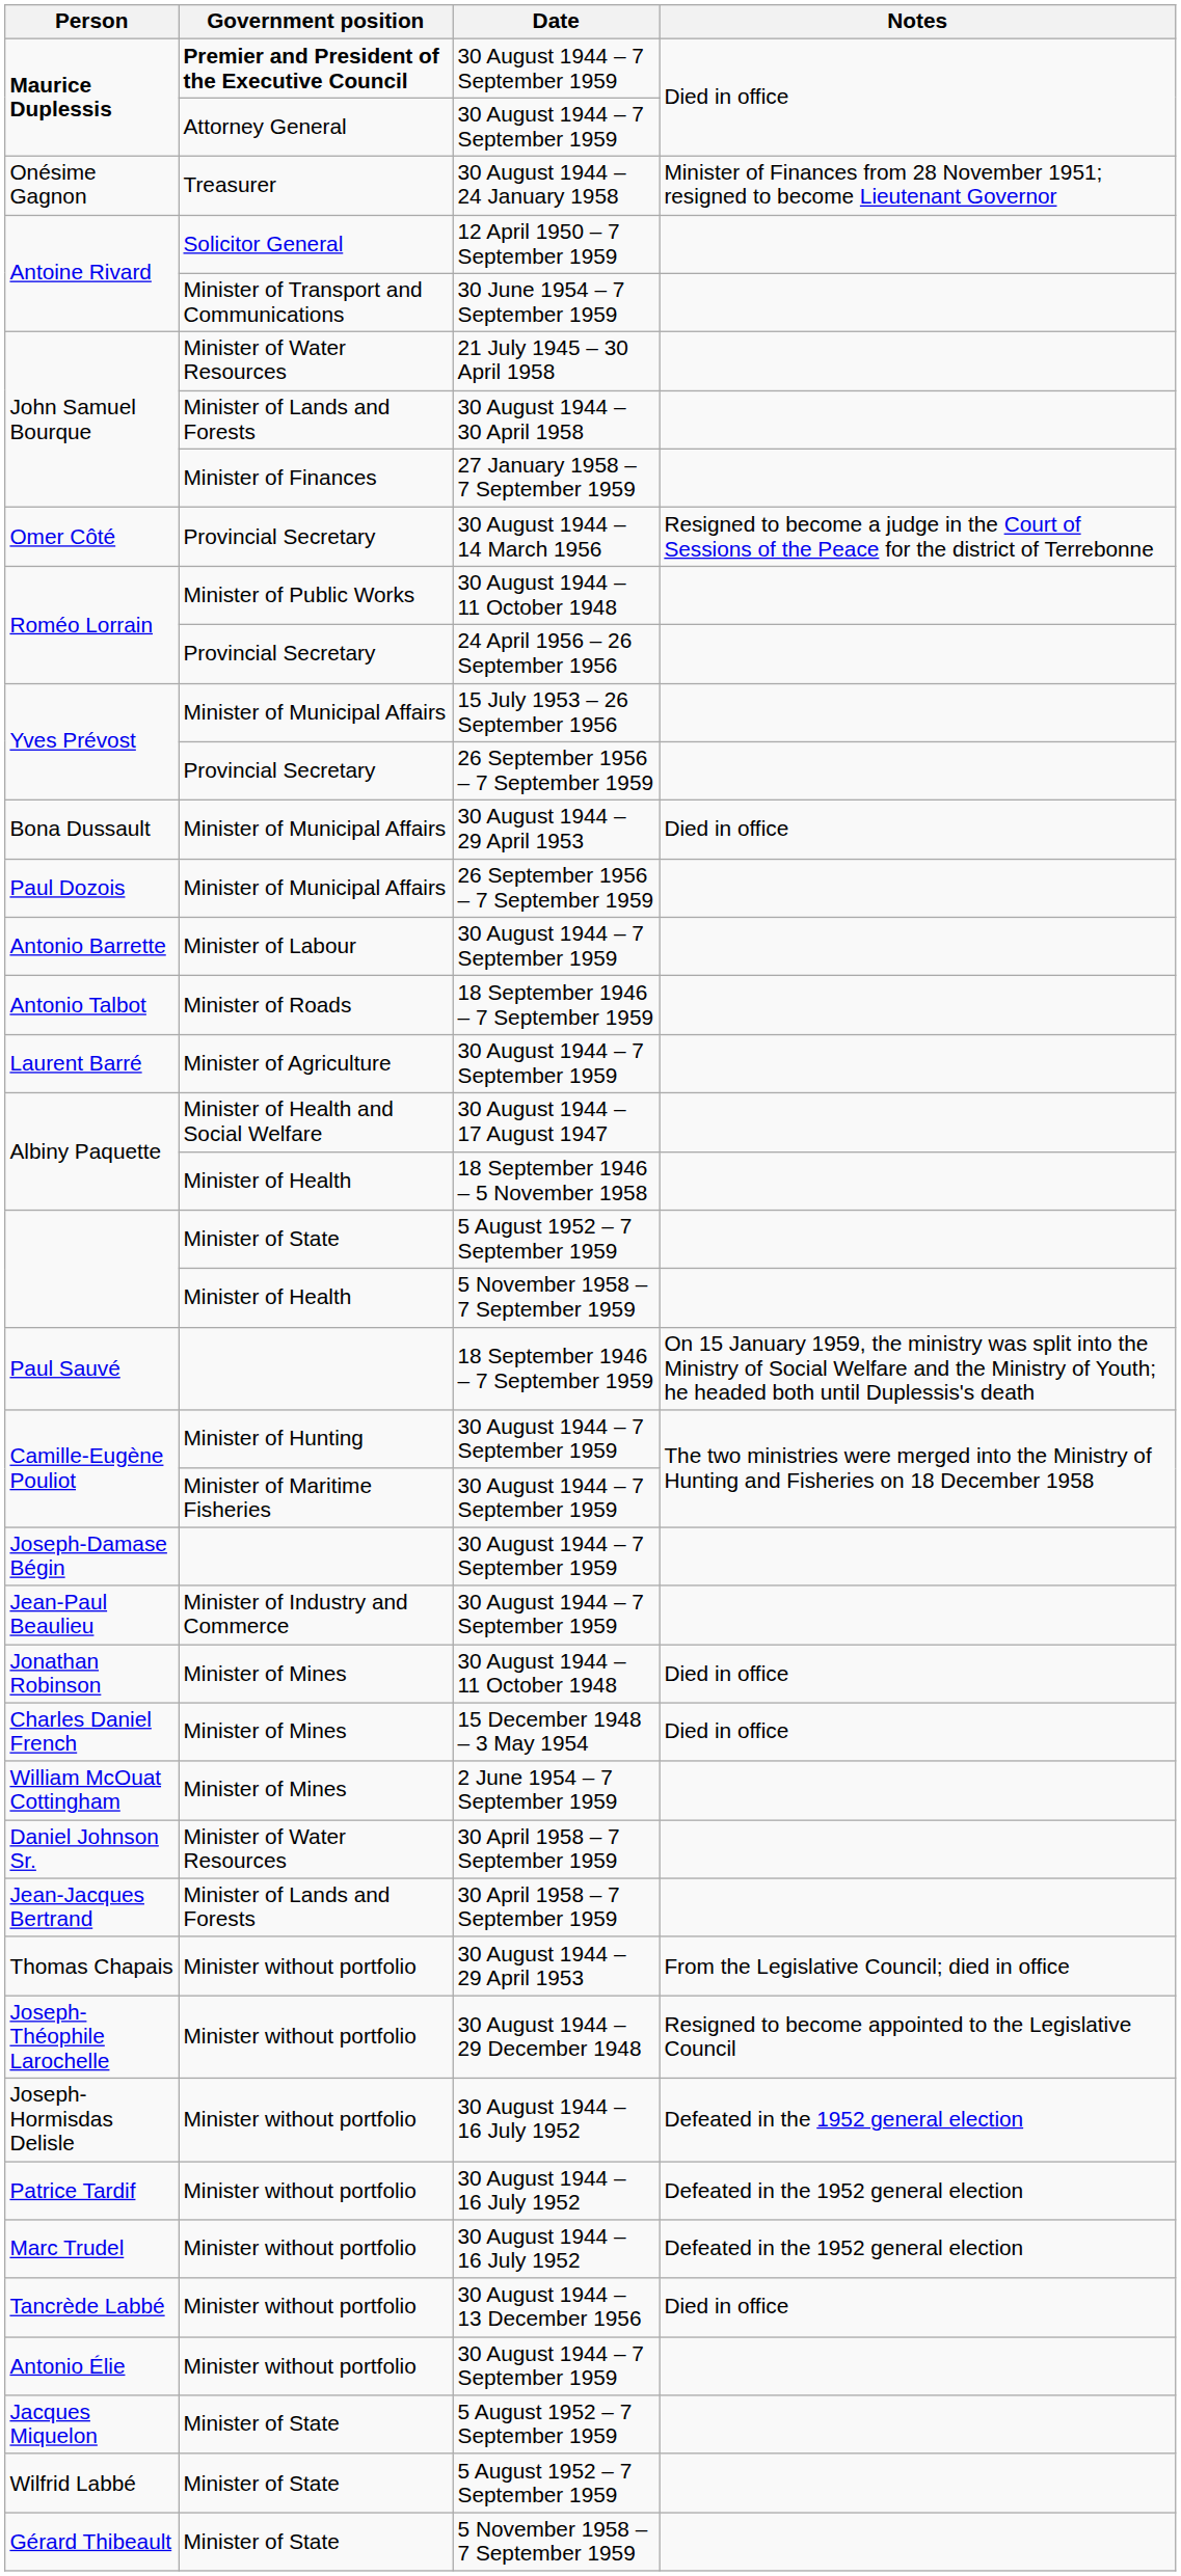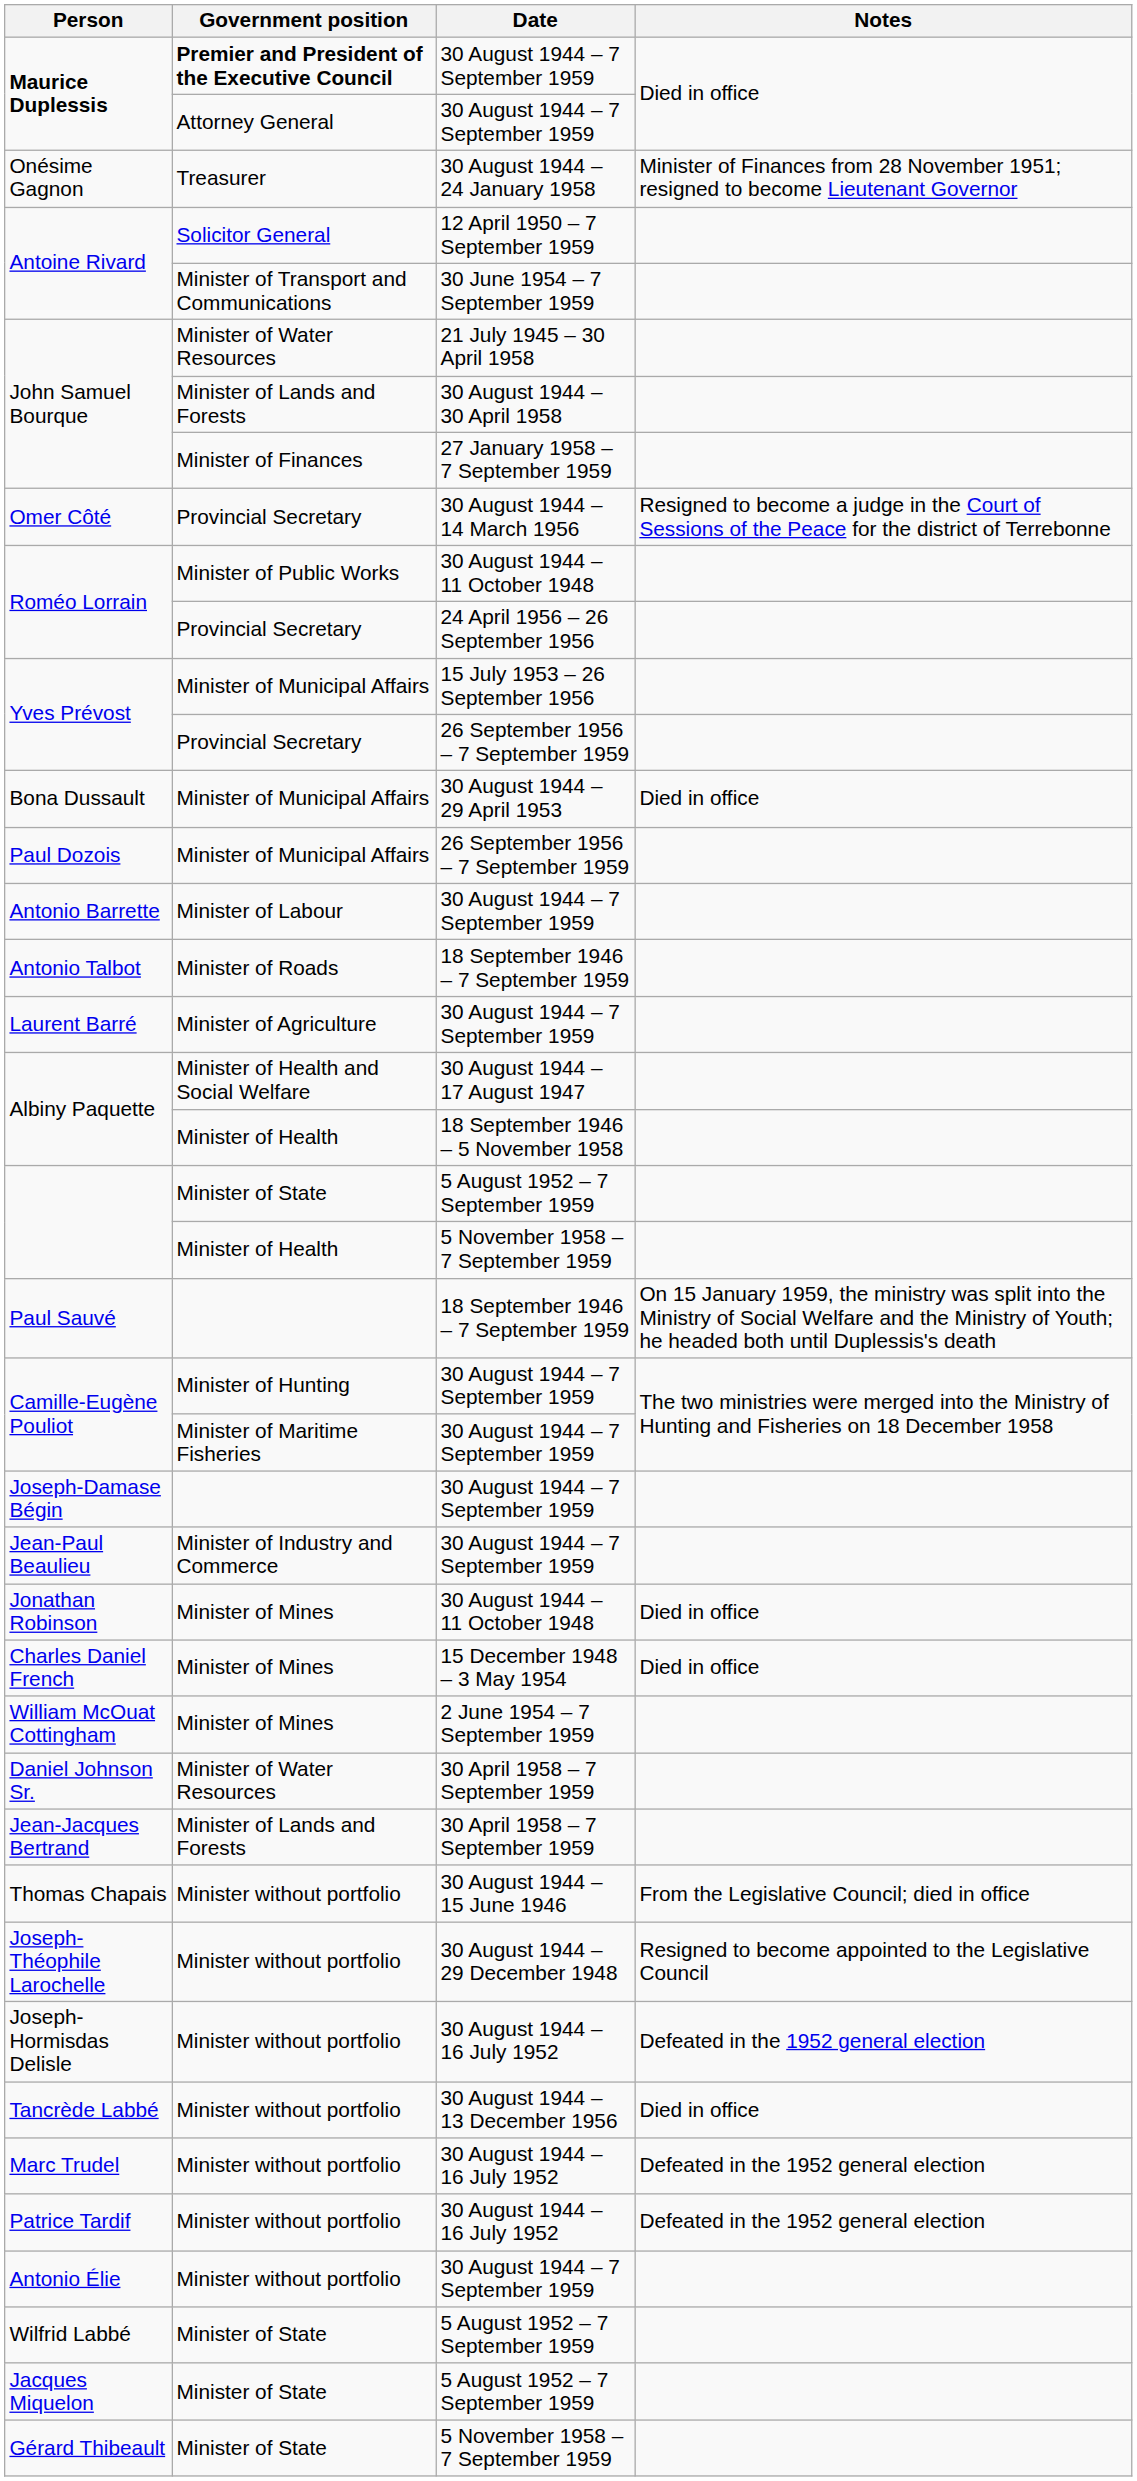Thomas Chapais | Date: 30 August 1944 – 29 April 1953 -> 30 August 1944 – 15 June 1946
rows swapped: Patrice Tardif <-> Tancrède Labbé
rows swapped: Wilfrid Labbé <-> Jacques Miquelon
